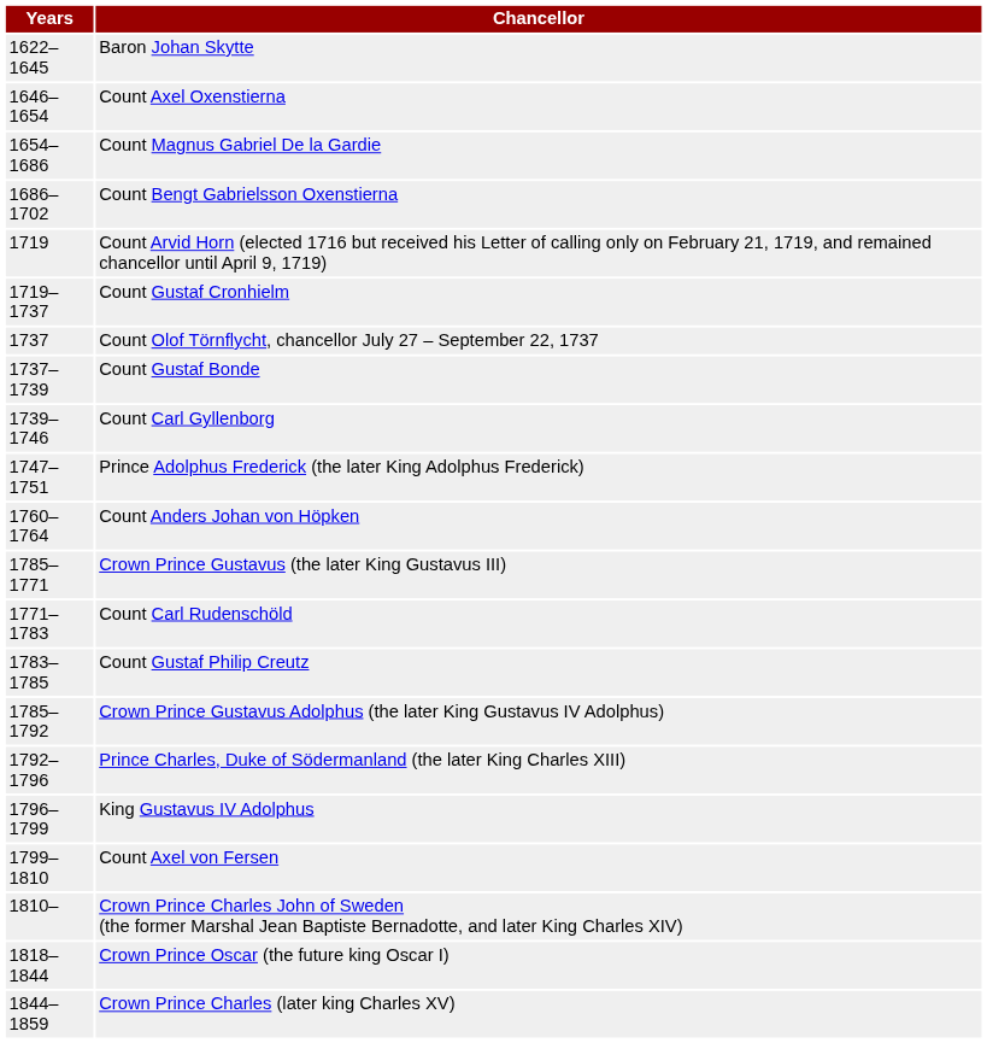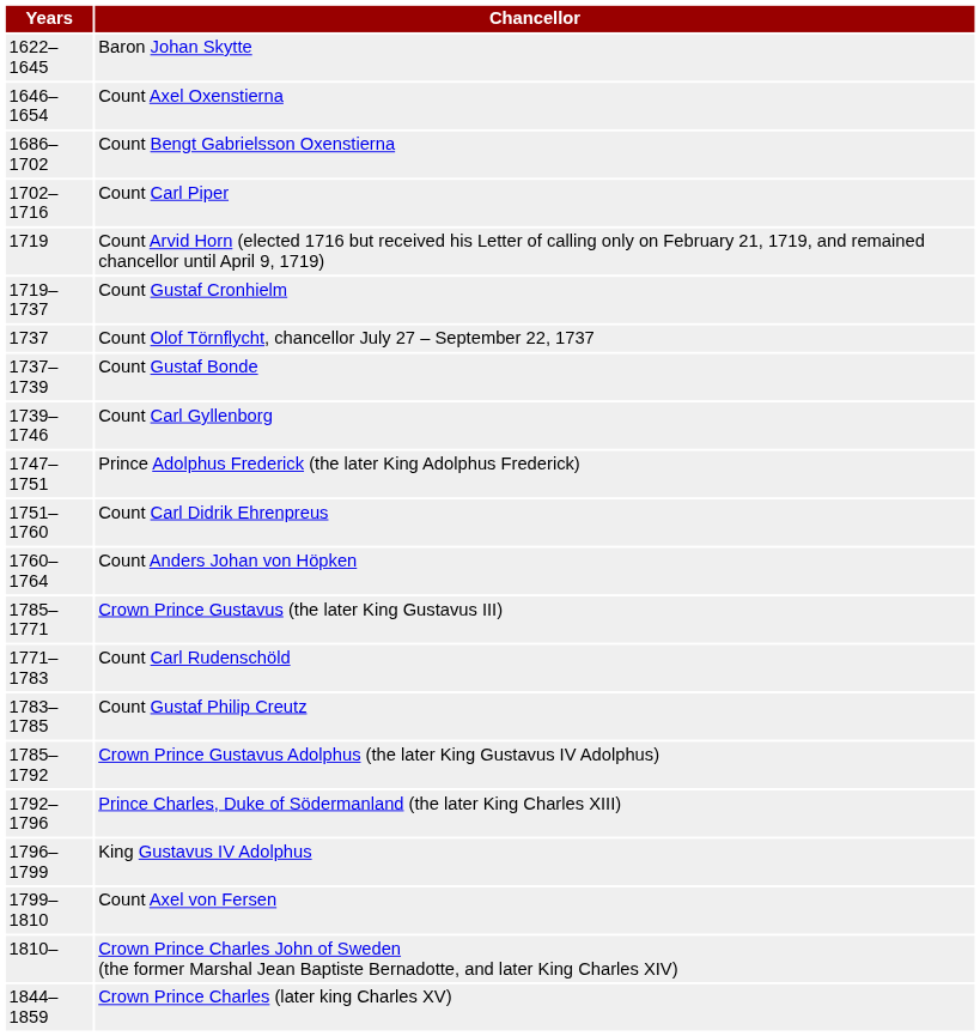- row: 1654–1686 | Count Magnus Gabriel De la Gardie
+ row: 1702–1716 | Count Carl Piper
+ row: 1751–1760 | Count Carl Didrik Ehrenpreus
- row: 1818–1844 | Crown Prince Oscar (the future king Oscar I)
